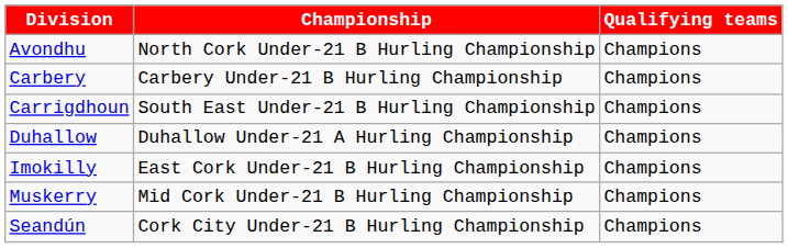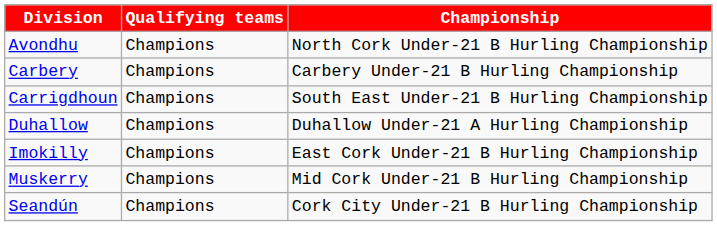columns swapped: Championship <-> Qualifying teams
